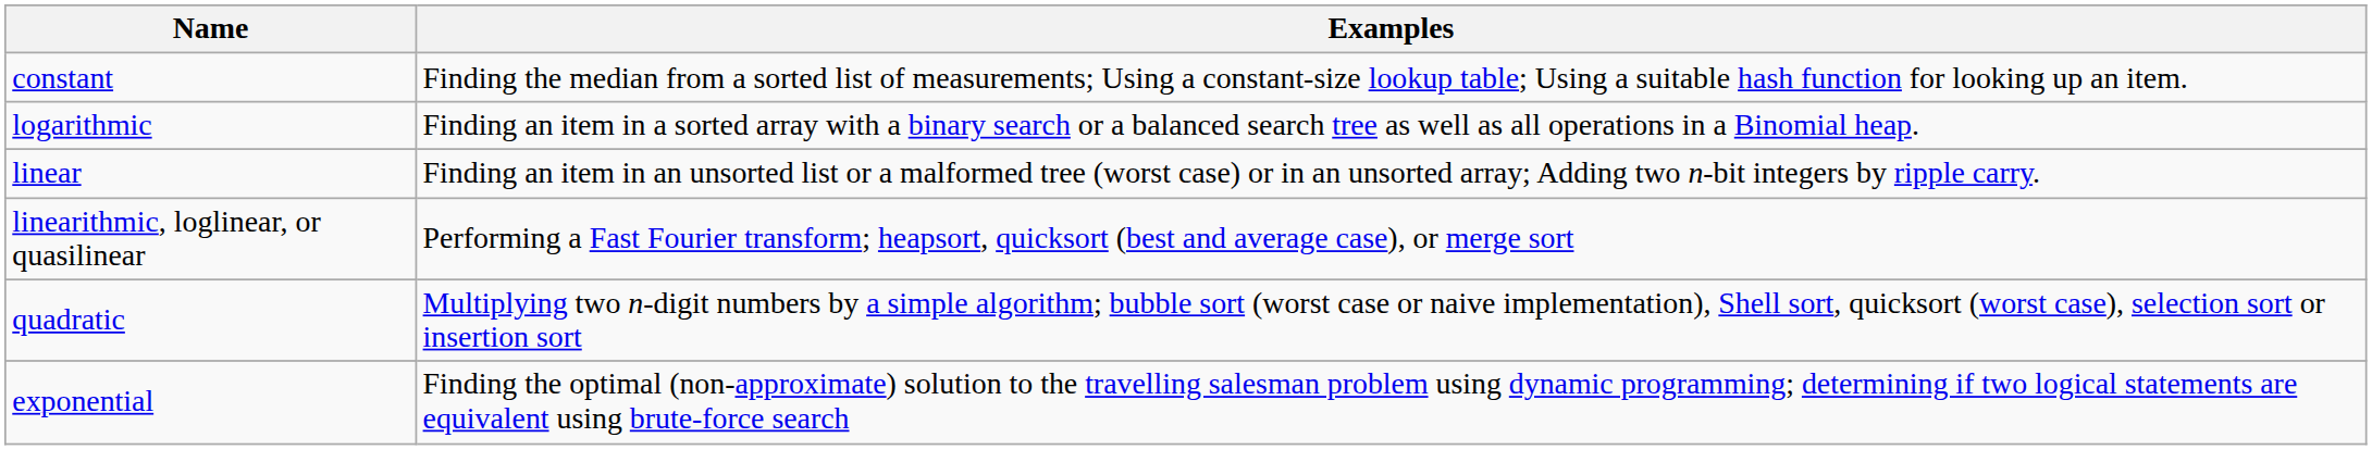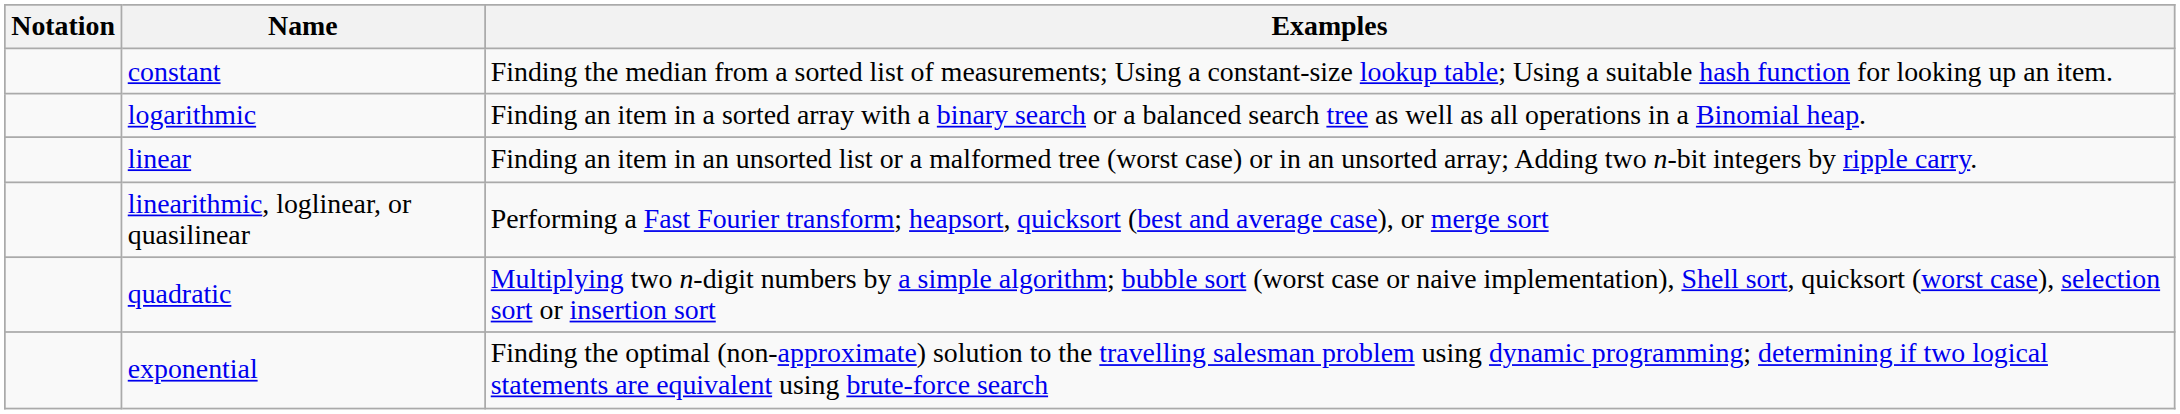+ column: Notation
